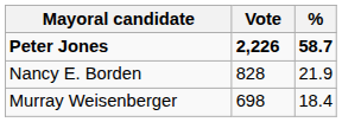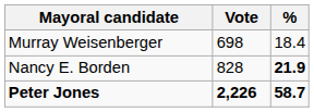rows swapped: Peter Jones <-> Murray Weisenberger
Nancy E. Borden | %: normal -> bold
